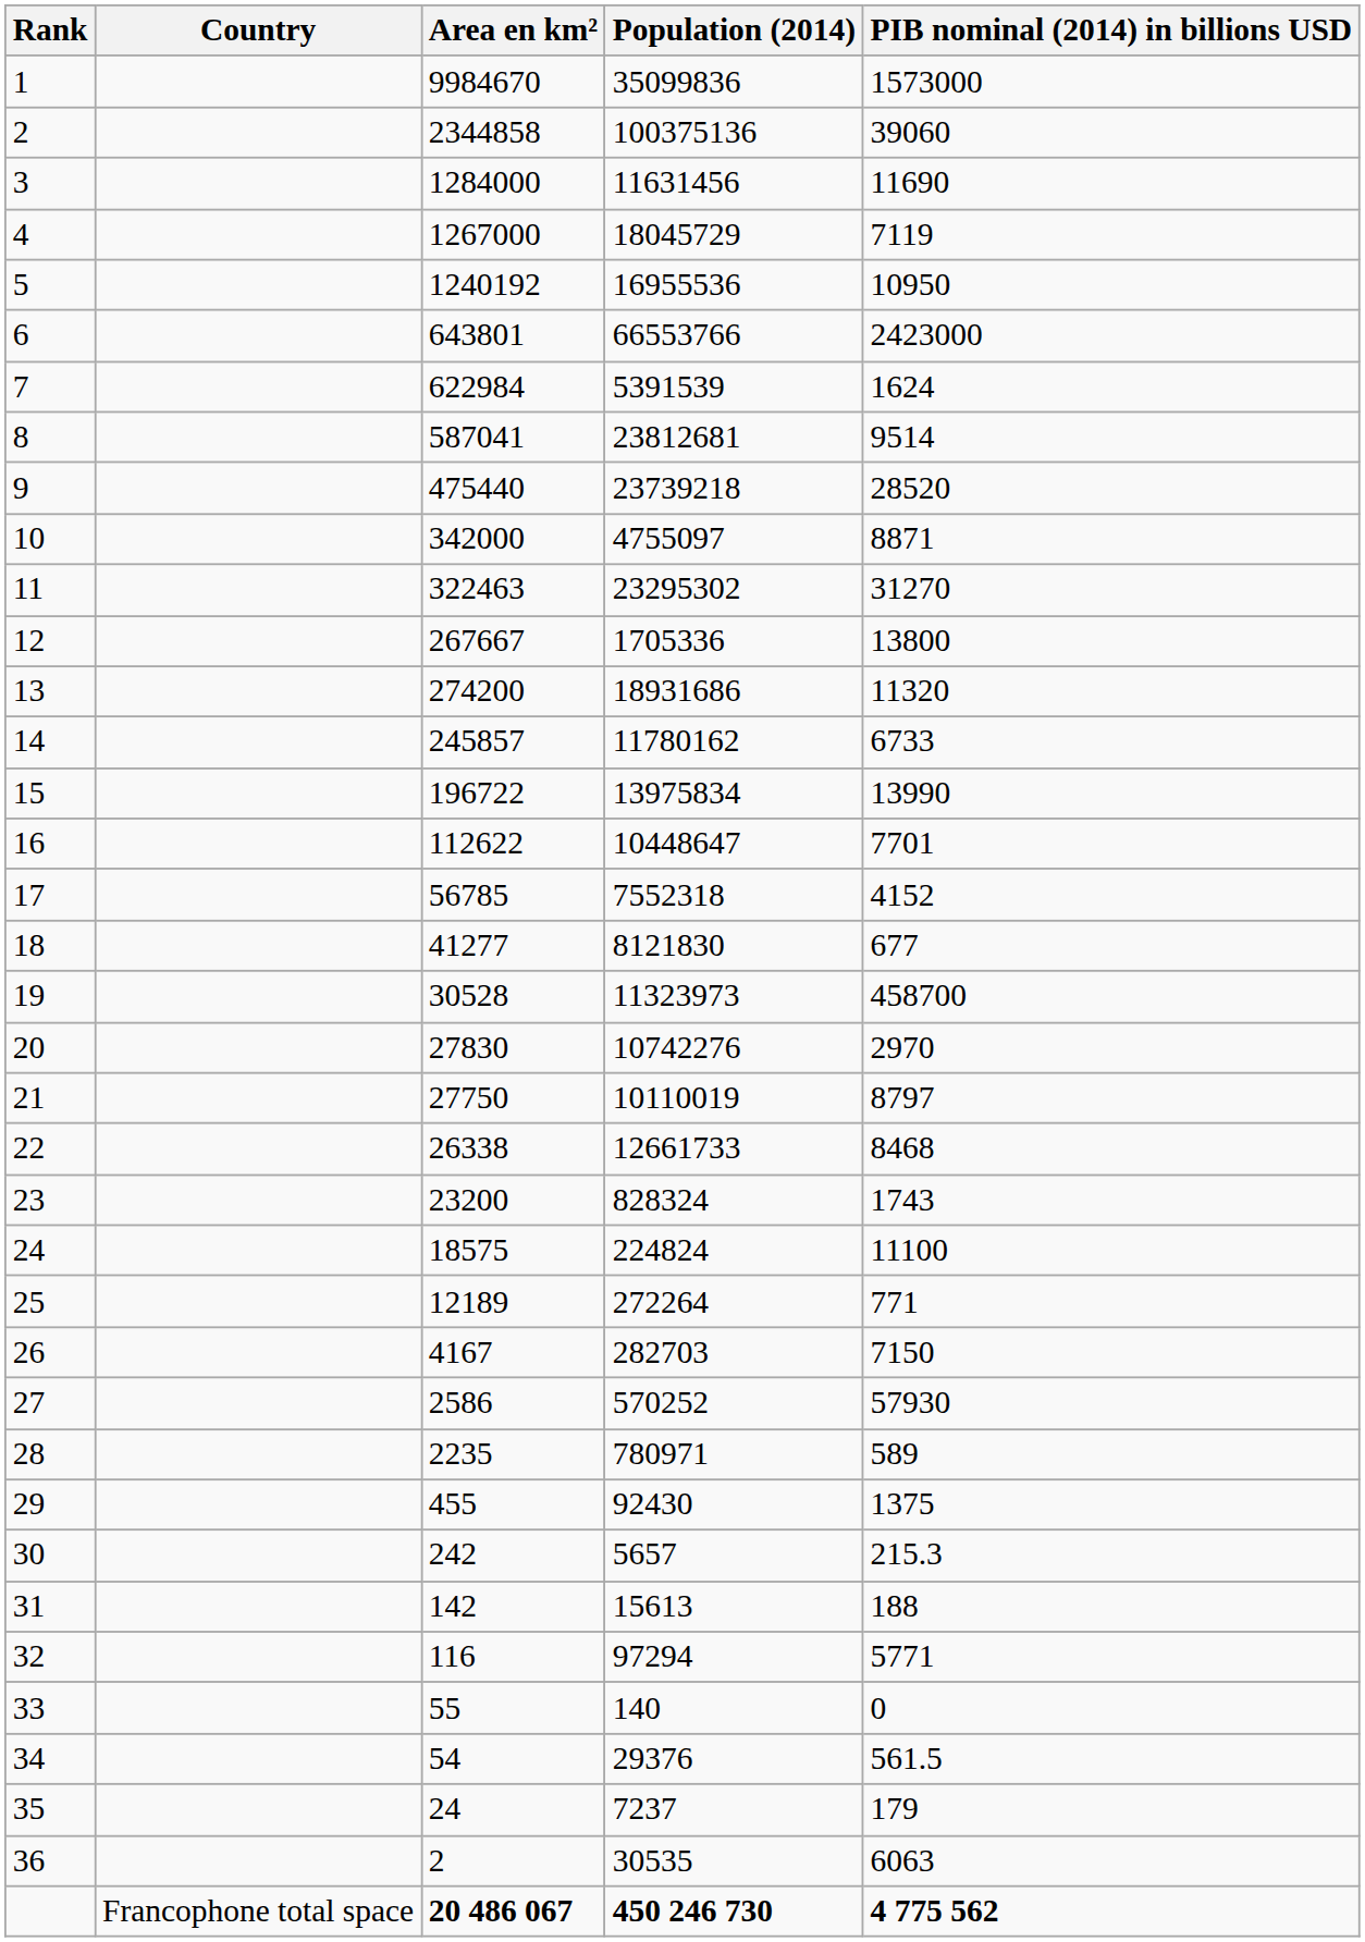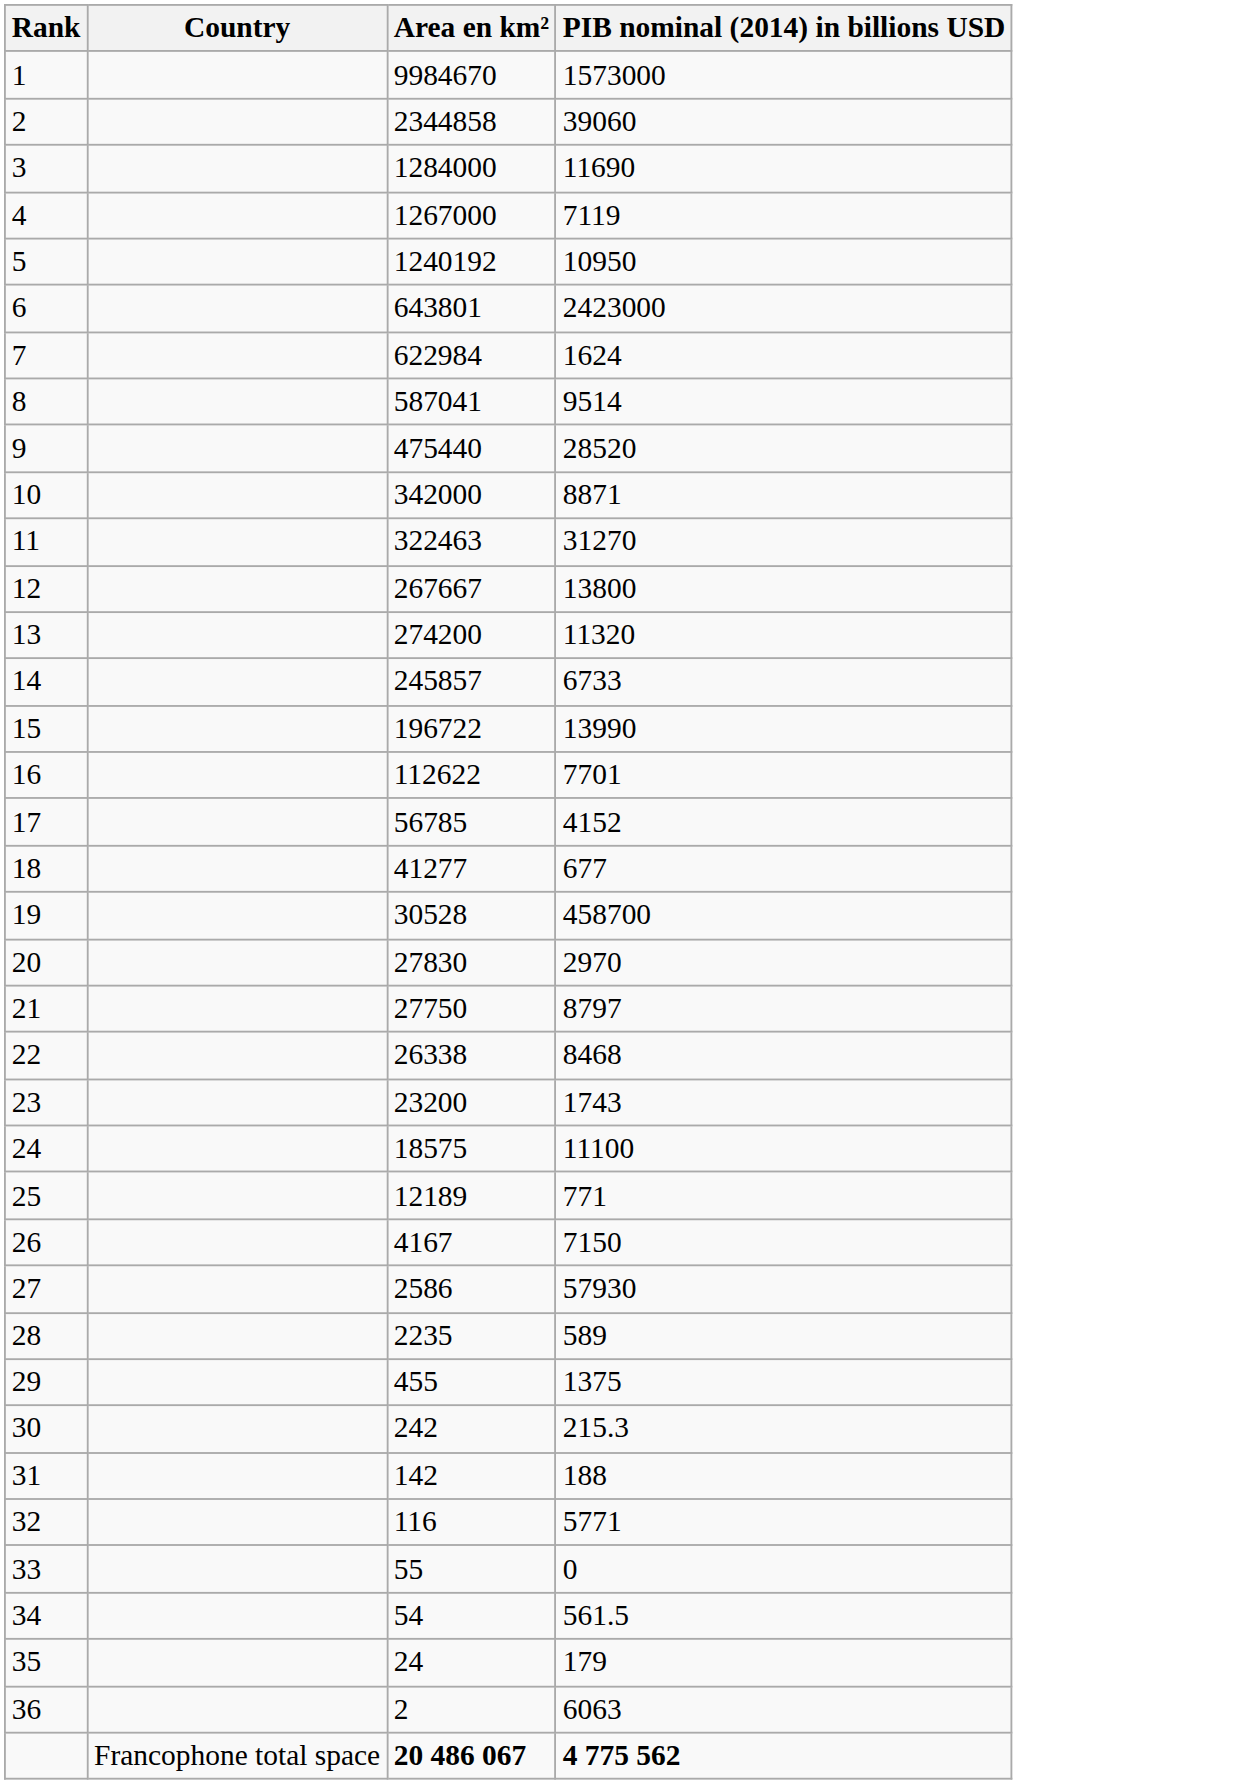- column: Population (2014) | 35099836 | 100375136 | 11631456 | 18045729 | 16955536 | 66553766 | 5391539 | 23812681 | 23739218 | 4755097 | 23295302 | 1705336 | 18931686 | 11780162 | 13975834 | 10448647 | 7552318 | 8121830 | 11323973 | 10742276 | 10110019 | 12661733 | 828324 | 224824 | 272264 | 282703 | 570252 | 780971 | 92430 | 5657 | 15613 | 97294 | 140 | 29376 | 7237 | 30535 | 450 246 730
